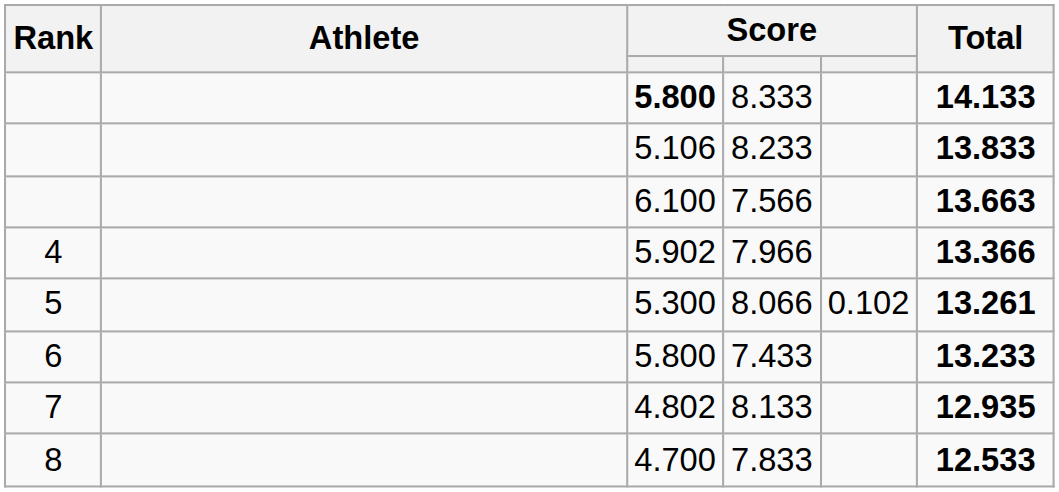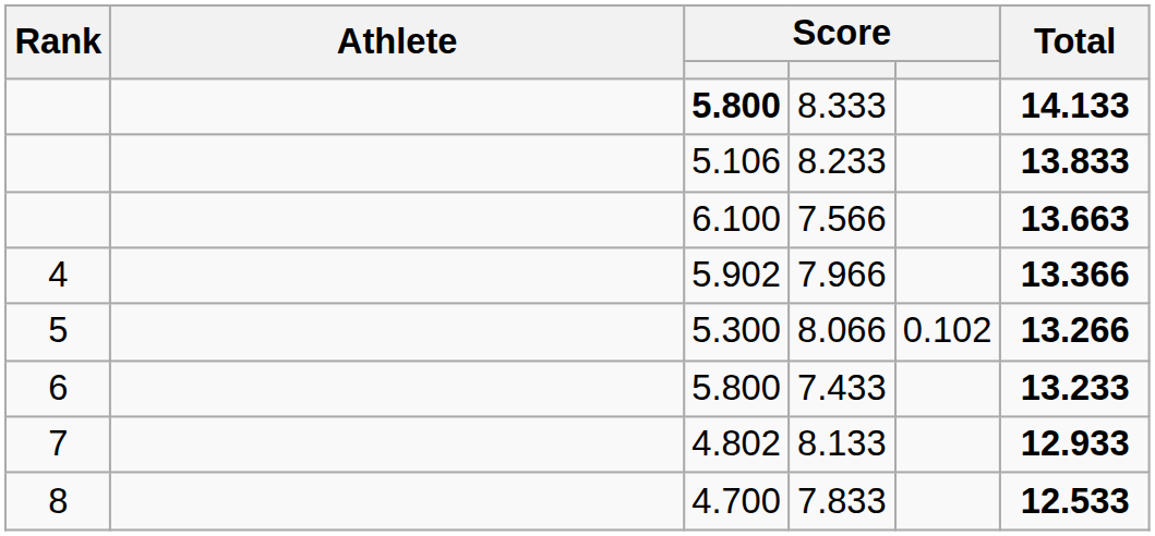8.066 | Total: 13.261 -> 13.266
8.133 | Total: 12.935 -> 12.933
